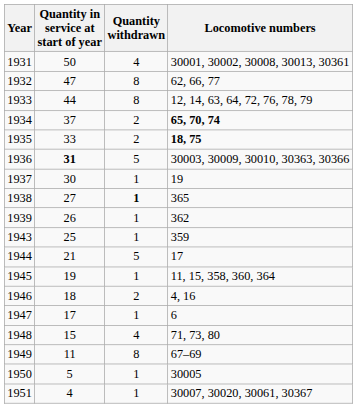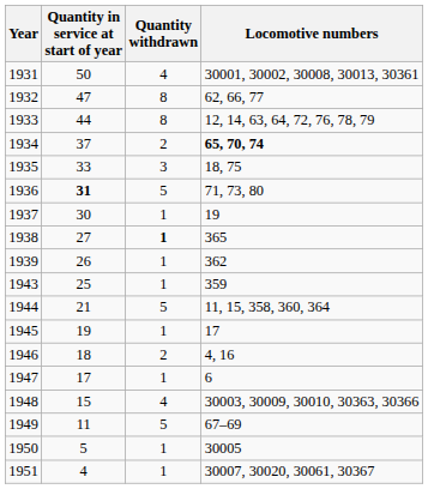1935 | Quantity withdrawn: 2 -> 3
1935 | Locomotive numbers: bold -> normal
1936 | Locomotive numbers: 30003, 30009, 30010, 30363, 30366 -> 71, 73, 80
1944 | Locomotive numbers: 17 -> 11, 15, 358, 360, 364
1945 | Locomotive numbers: 11, 15, 358, 360, 364 -> 17
1948 | Locomotive numbers: 71, 73, 80 -> 30003, 30009, 30010, 30363, 30366
1949 | Quantity withdrawn: 8 -> 5
